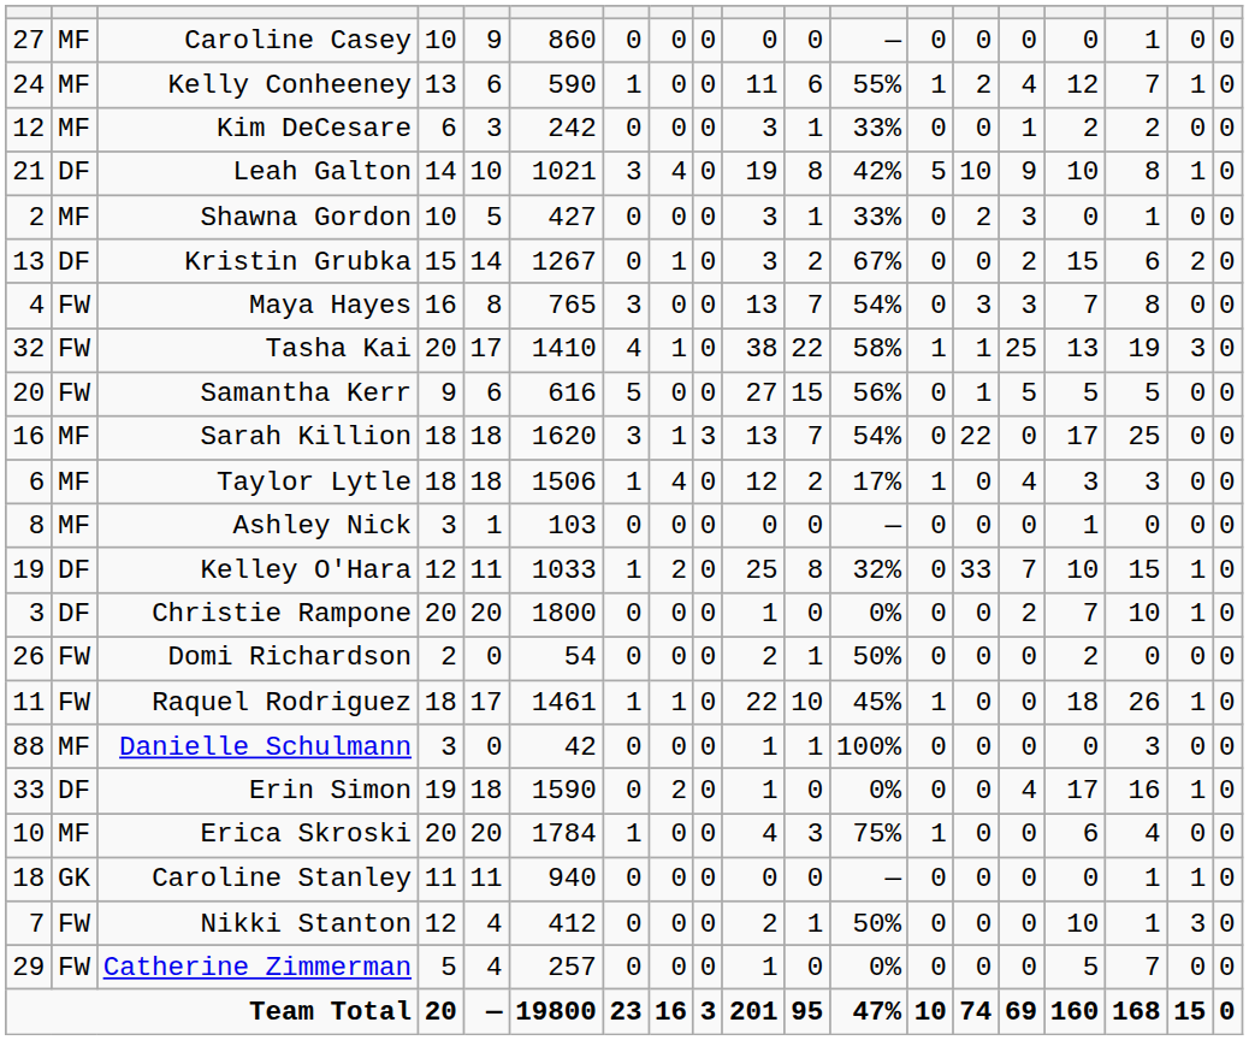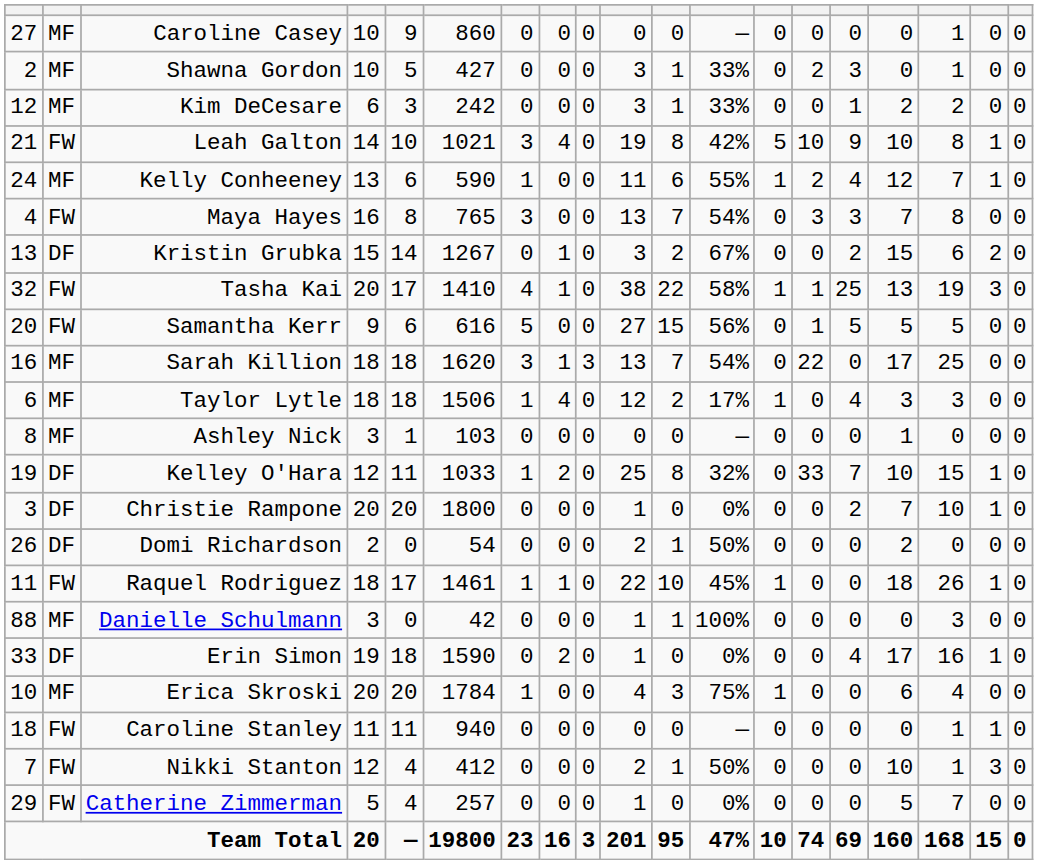rows swapped: Kelly Conheeney <-> Shawna Gordon
Leah Galton | column 2: DF -> FW
rows swapped: Kristin Grubka <-> Maya Hayes
Domi Richardson | column 2: FW -> DF
Caroline Stanley | column 2: GK -> FW
